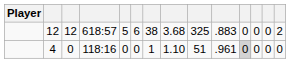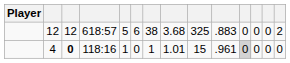4 | column 3: normal -> bold
4 | column 5: 0 -> 1
4 | column 8: 1.10 -> 1.01
4 | column 9: 51 -> 15
